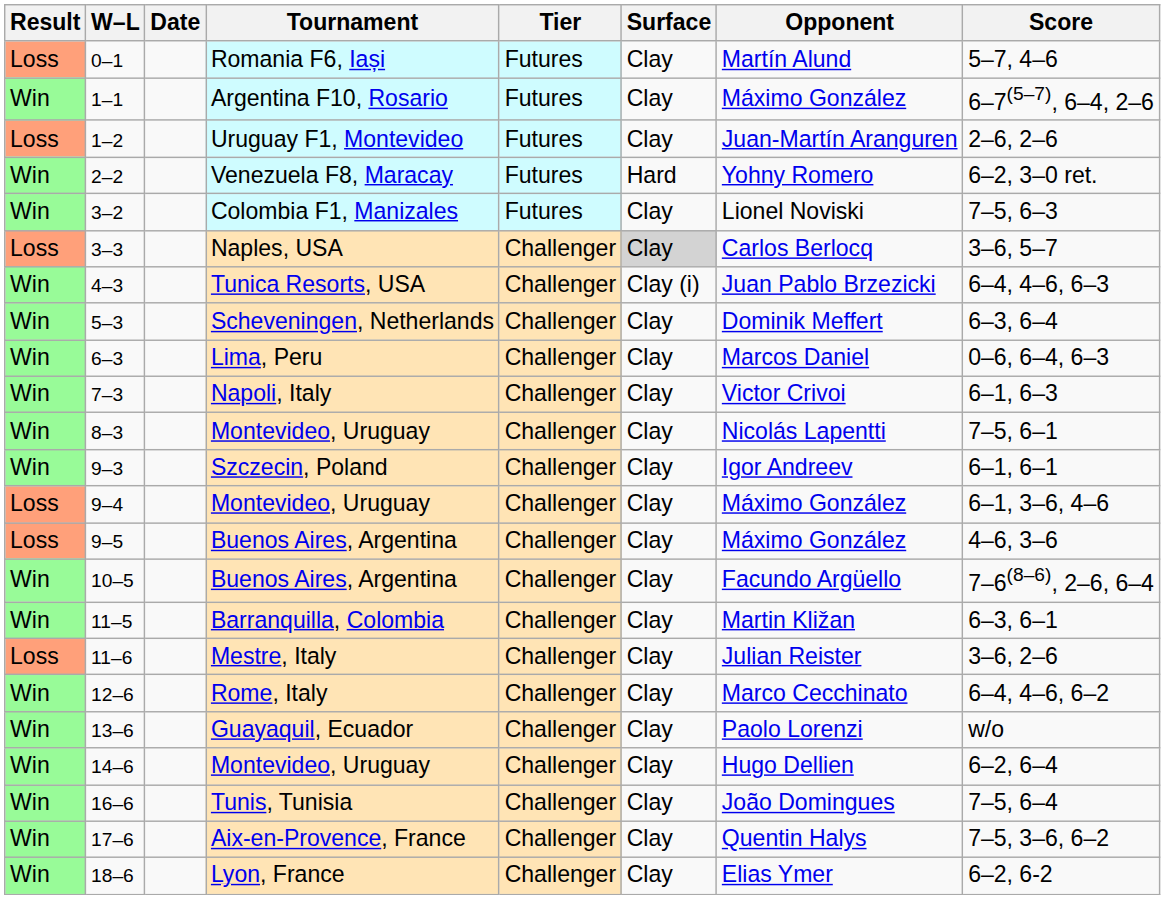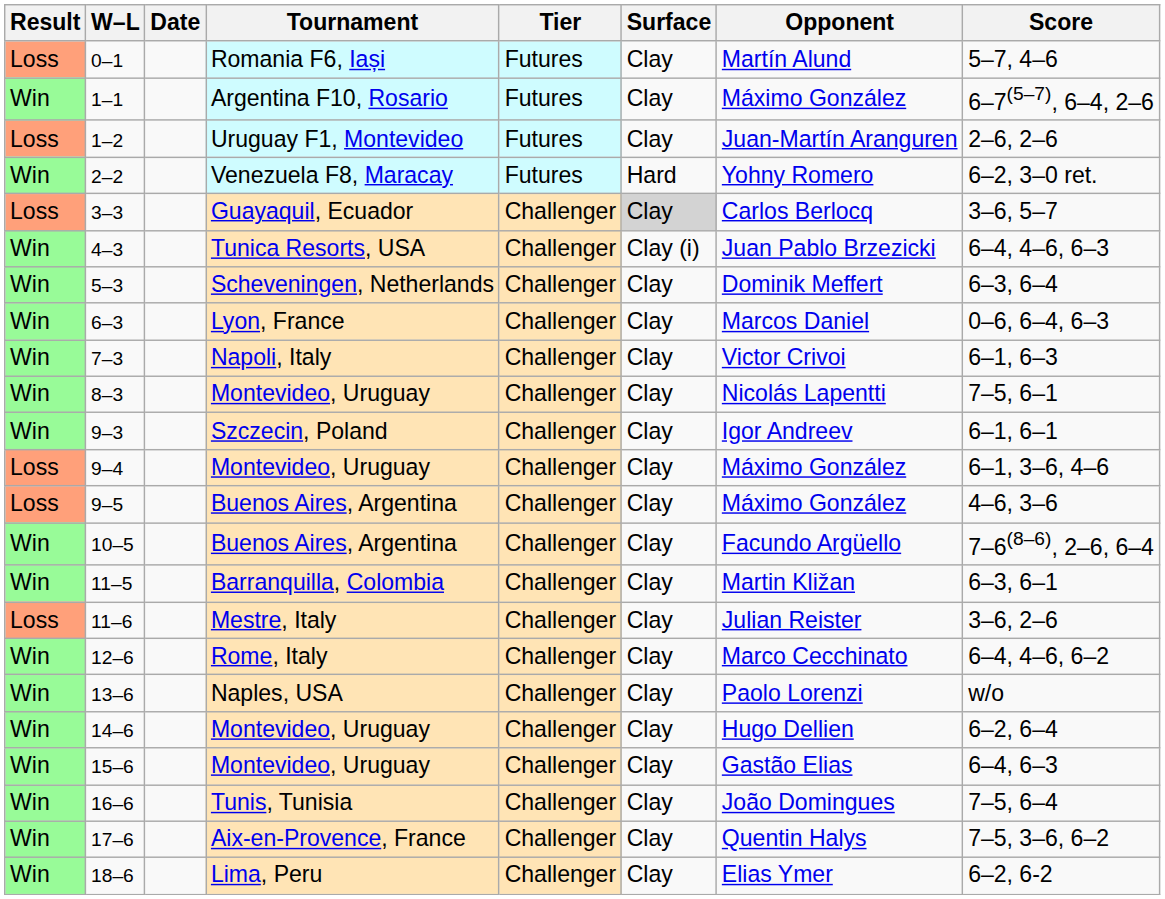- row: Win | 3–2 | Colombia F1, Manizales | Futures | Clay | Lionel Noviski | 7–5, 6–3
3–3 | Tournament: Naples, USA -> Guayaquil, Ecuador
6–3 | Tournament: Lima, Peru -> Lyon, France
13–6 | Tournament: Guayaquil, Ecuador -> Naples, USA
+ row: Win | 15–6 | Montevideo, Uruguay | Challenger | Clay | Gastão Elias | 6–4, 6–3
18–6 | Tournament: Lyon, France -> Lima, Peru
